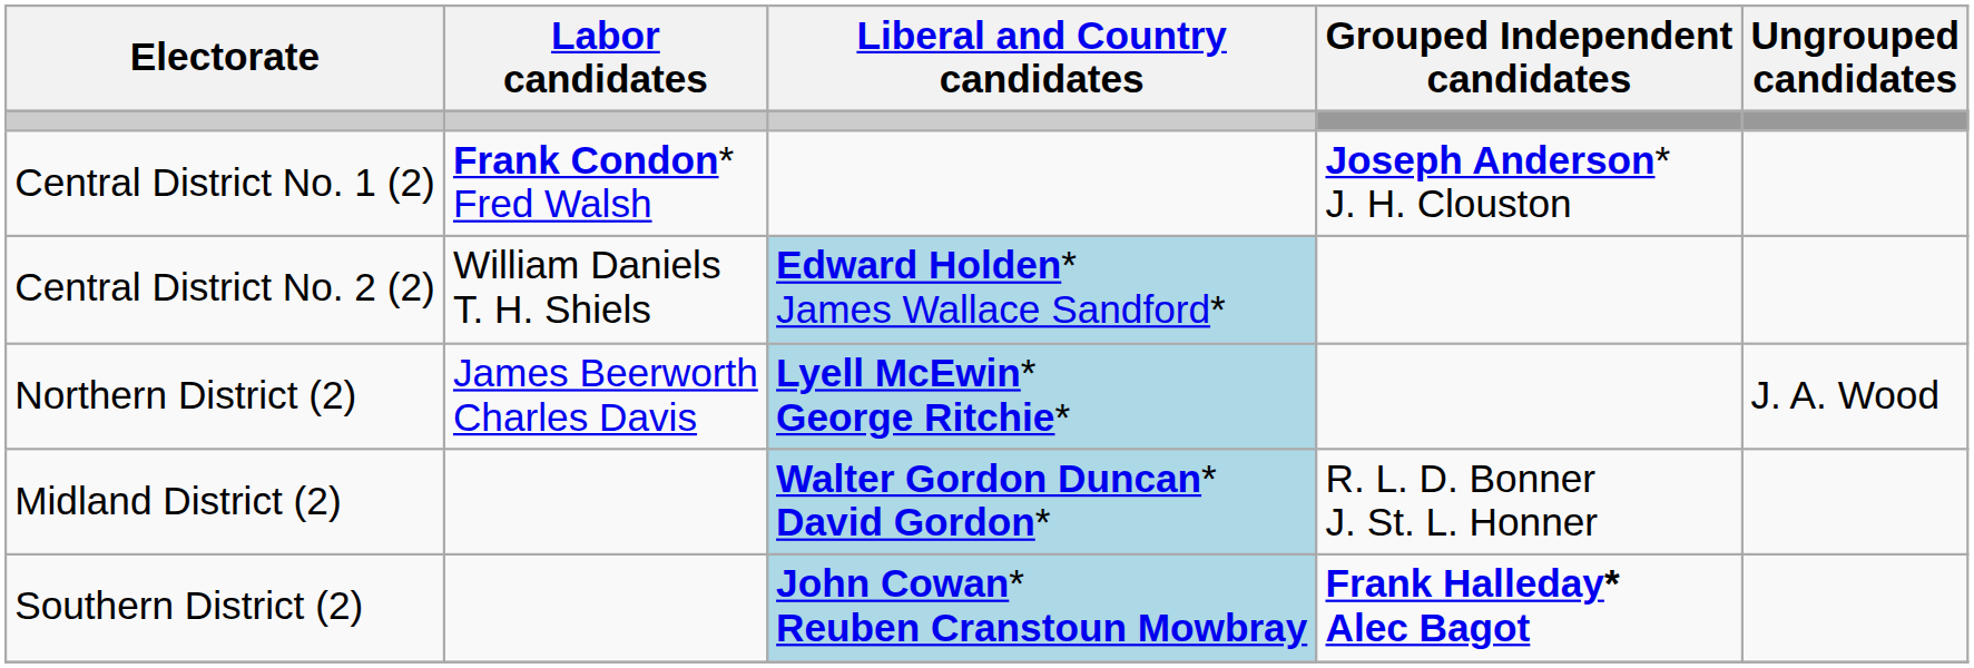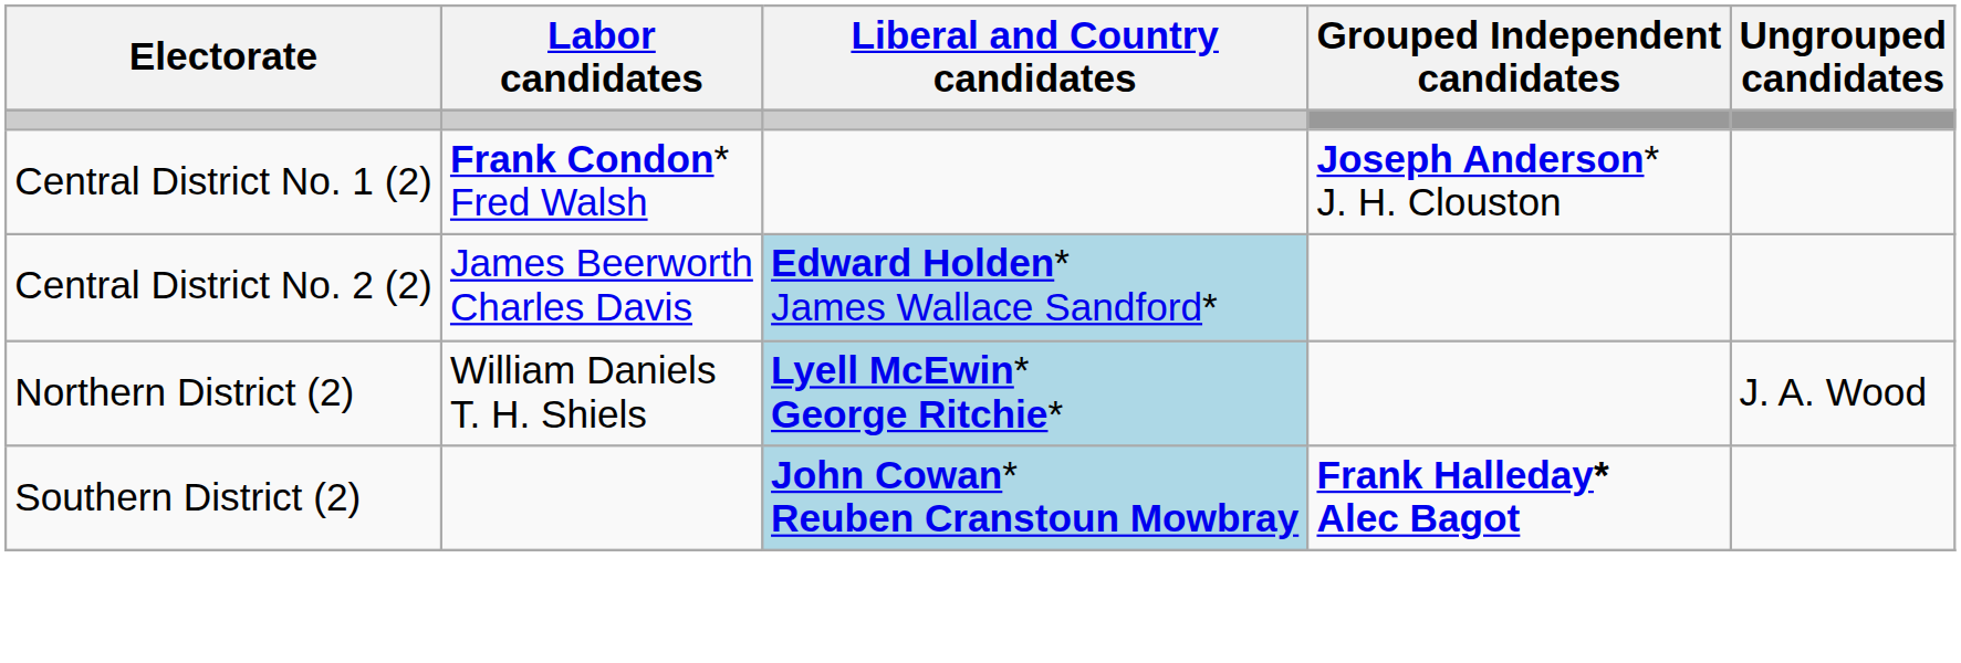Central District No. 2 (2) | Labor candidates: William Daniels T. H. Shiels -> James Beerworth Charles Davis
Northern District (2) | Labor candidates: James Beerworth Charles Davis -> William Daniels T. H. Shiels
- row: Midland District (2) | Walter Gordon Duncan* David Gordon* | R. L. D. Bonner J. St. L. Honner
